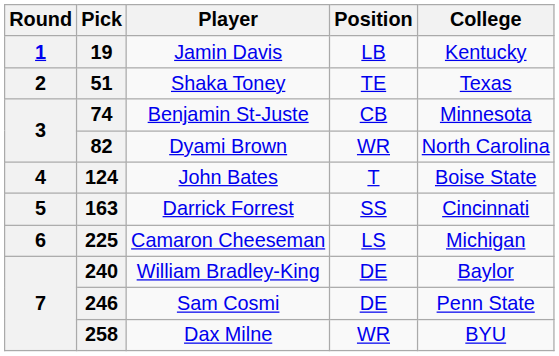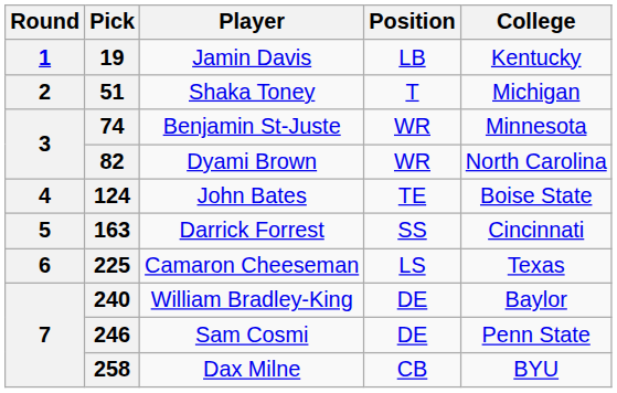51 | Position: TE -> T
51 | College: Texas -> Michigan
74 | Position: CB -> WR
124 | Position: T -> TE
225 | College: Michigan -> Texas
258 | Position: WR -> CB
